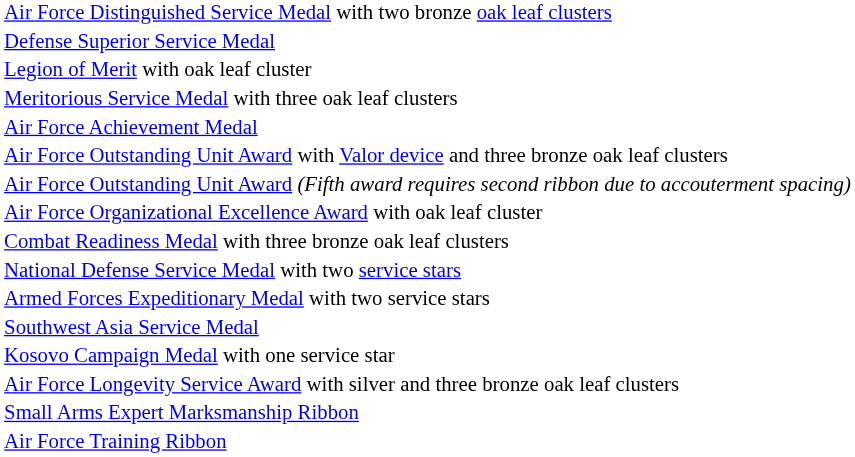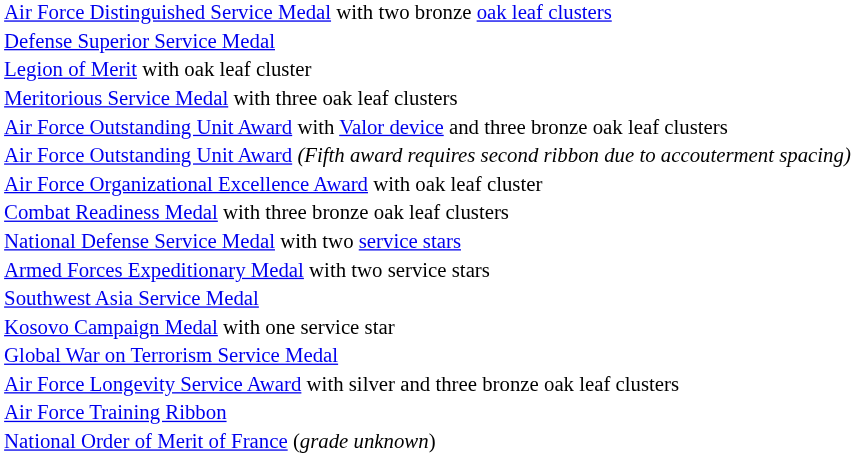- row: Air Force Achievement Medal
+ row: Global War on Terrorism Service Medal
- row: Small Arms Expert Marksmanship Ribbon
+ row: National Order of Merit of France (grade unknown)
